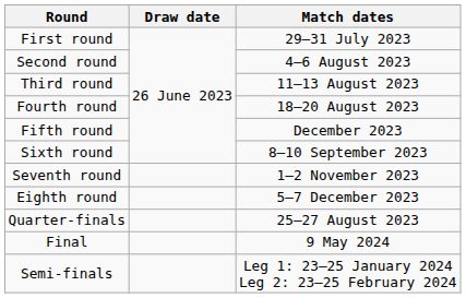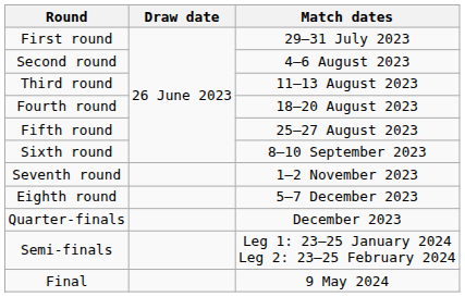Fifth round | Match dates: December 2023 -> 25–27 August 2023
Quarter-finals | Match dates: 25–27 August 2023 -> December 2023
rows swapped: Semi-finals <-> Final
